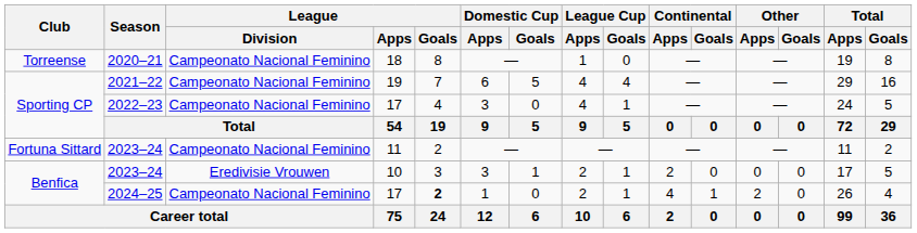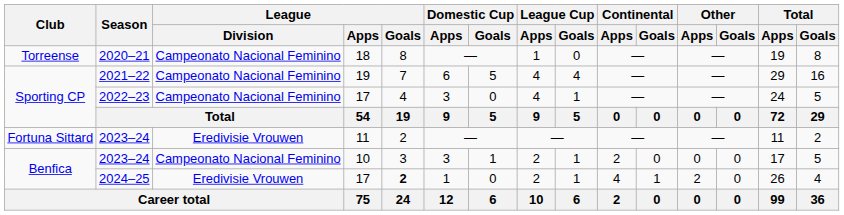2023–24 / 11 | League / Division: Campeonato Nacional Feminino -> Eredivisie Vrouwen
2023–24 / 10 | League / Division: Eredivisie Vrouwen -> Campeonato Nacional Feminino
2024–25 | League / Division: Campeonato Nacional Feminino -> Eredivisie Vrouwen
